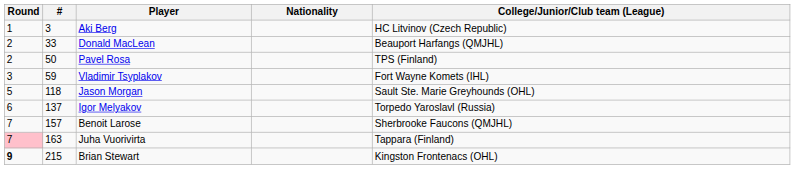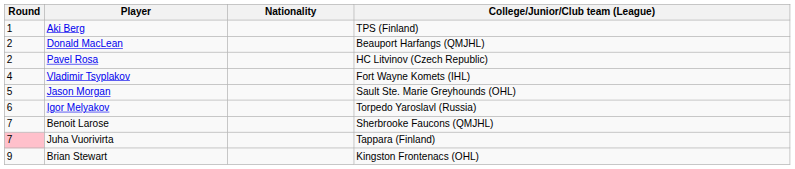- column: # | 3 | 33 | 50 | 59 | 118 | 137 | 157 | 163 | 215
Aki Berg | College/Junior/Club team (League): HC Litvinov (Czech Republic) -> TPS (Finland)
Pavel Rosa | College/Junior/Club team (League): TPS (Finland) -> HC Litvinov (Czech Republic)
Vladimir Tsyplakov | Round: 3 -> 4
Brian Stewart | Round: bold -> normal
